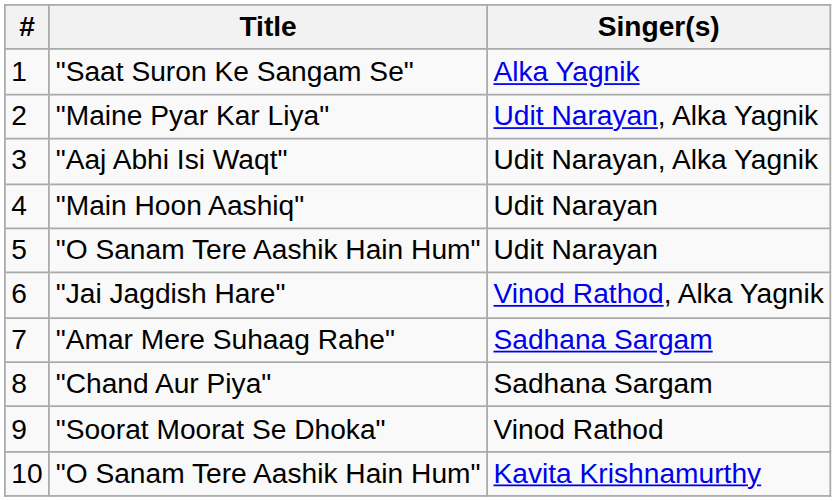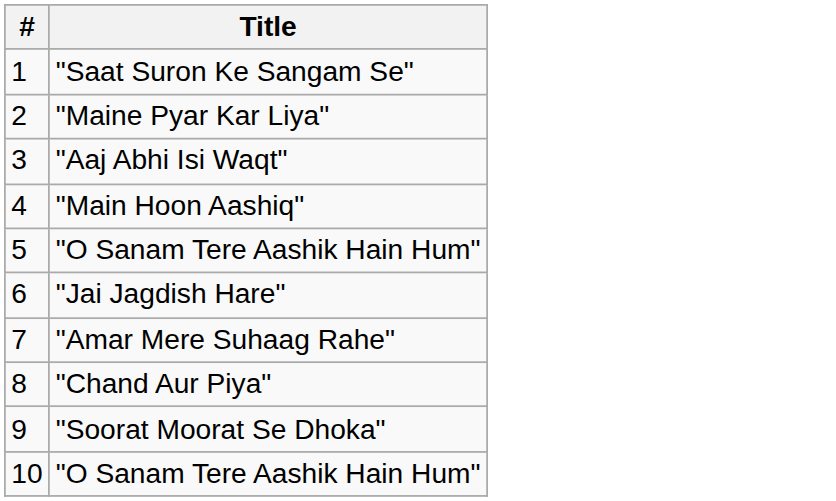- column: Singer(s) | Alka Yagnik | Udit Narayan, Alka Yagnik | Udit Narayan, Alka Yagnik | Udit Narayan | Udit Narayan | Vinod Rathod, Alka Yagnik | Sadhana Sargam | Sadhana Sargam | Vinod Rathod | Kavita Krishnamurthy
